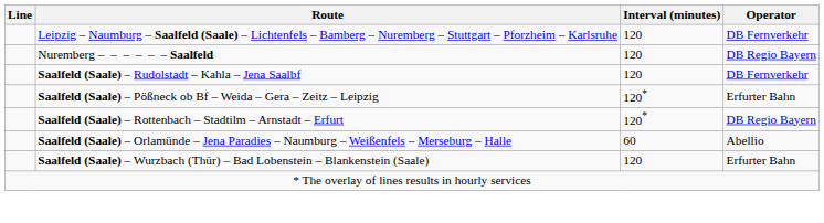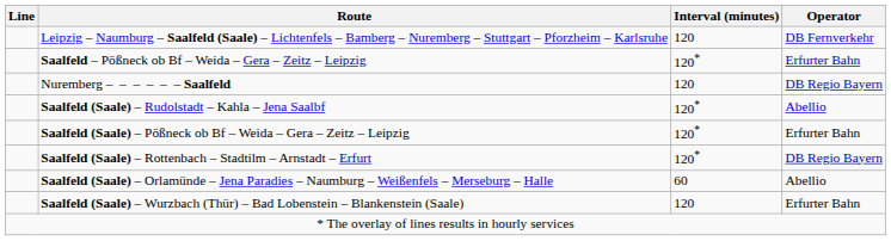+ row: Saalfeld – Pößneck ob Bf – Weida – Gera – Zeitz – Leipzig | 120* | Erfurter Bahn
Saalfeld (Saale) – Rudolstadt – Kahla – Jena Saalbf | Interval (minutes): 120 -> 120*
Saalfeld (Saale) – Rudolstadt – Kahla – Jena Saalbf | Operator: DB Fernverkehr -> Abellio
